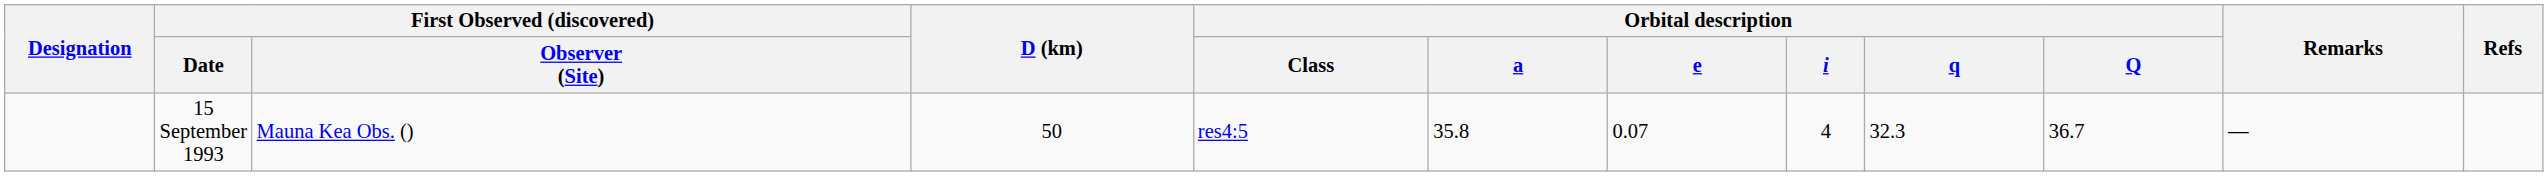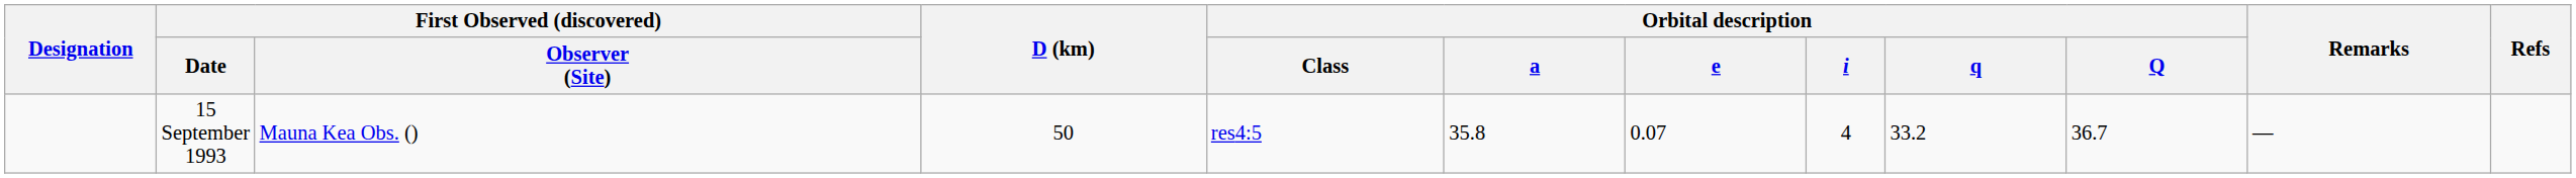15 September 1993 | Orbital description / q: 32.3 -> 33.2
